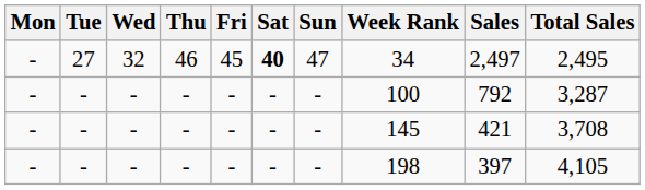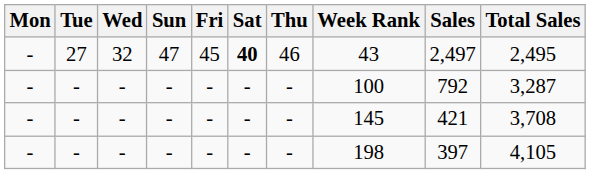columns swapped: Thu <-> Sun
27 | Week Rank: 34 -> 43
